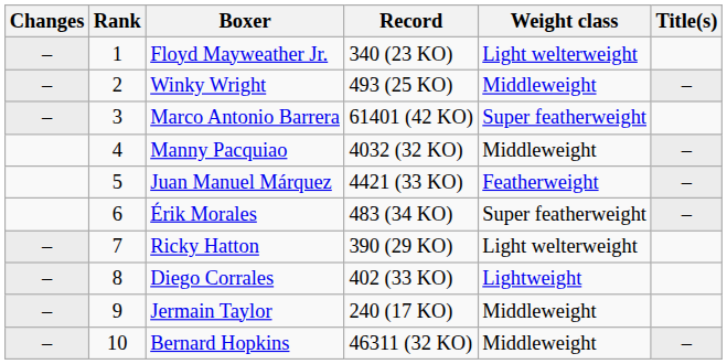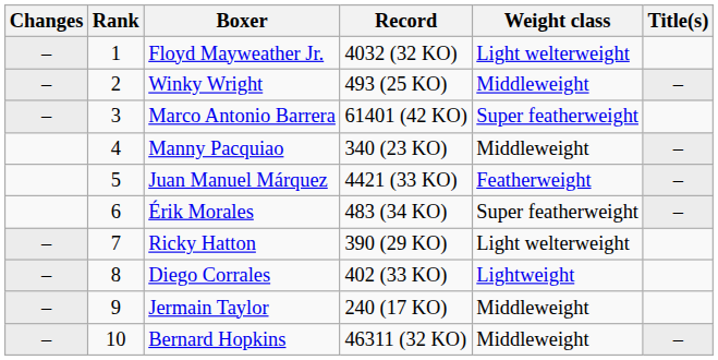Floyd Mayweather Jr. | Record: 340 (23 KO) -> 4032 (32 KO)
Manny Pacquiao | Record: 4032 (32 KO) -> 340 (23 KO)
